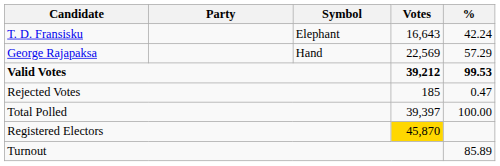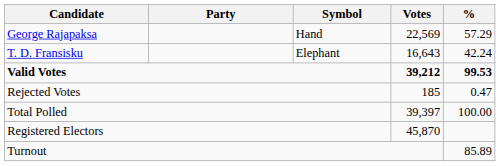rows swapped: George Rajapaksa <-> T. D. Fransisku
Registered Electors | Votes: gold background -> no background
